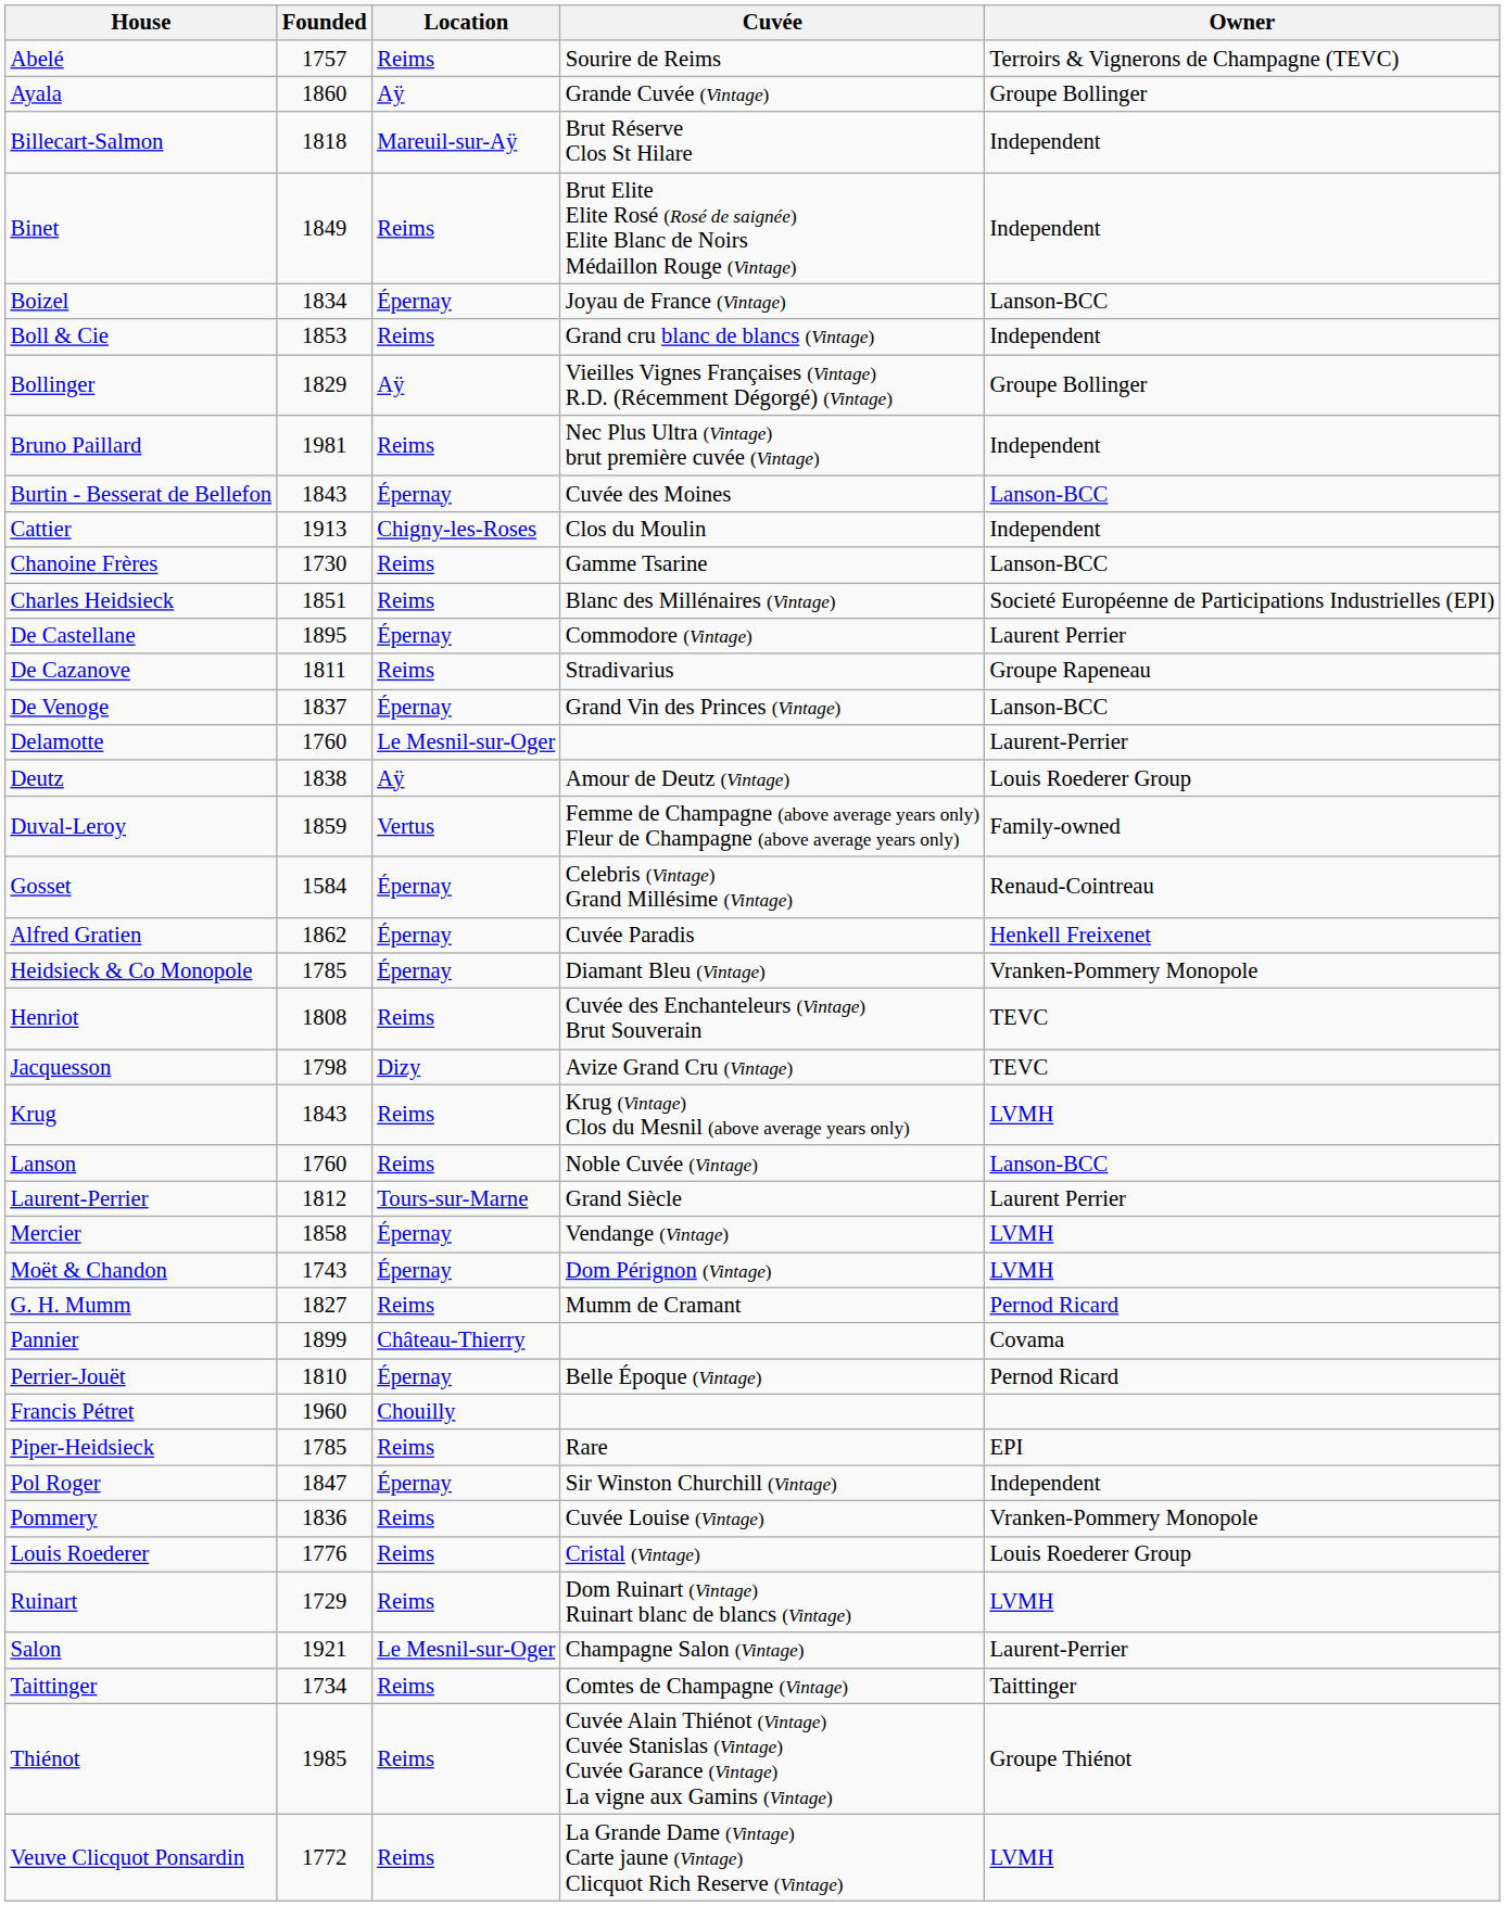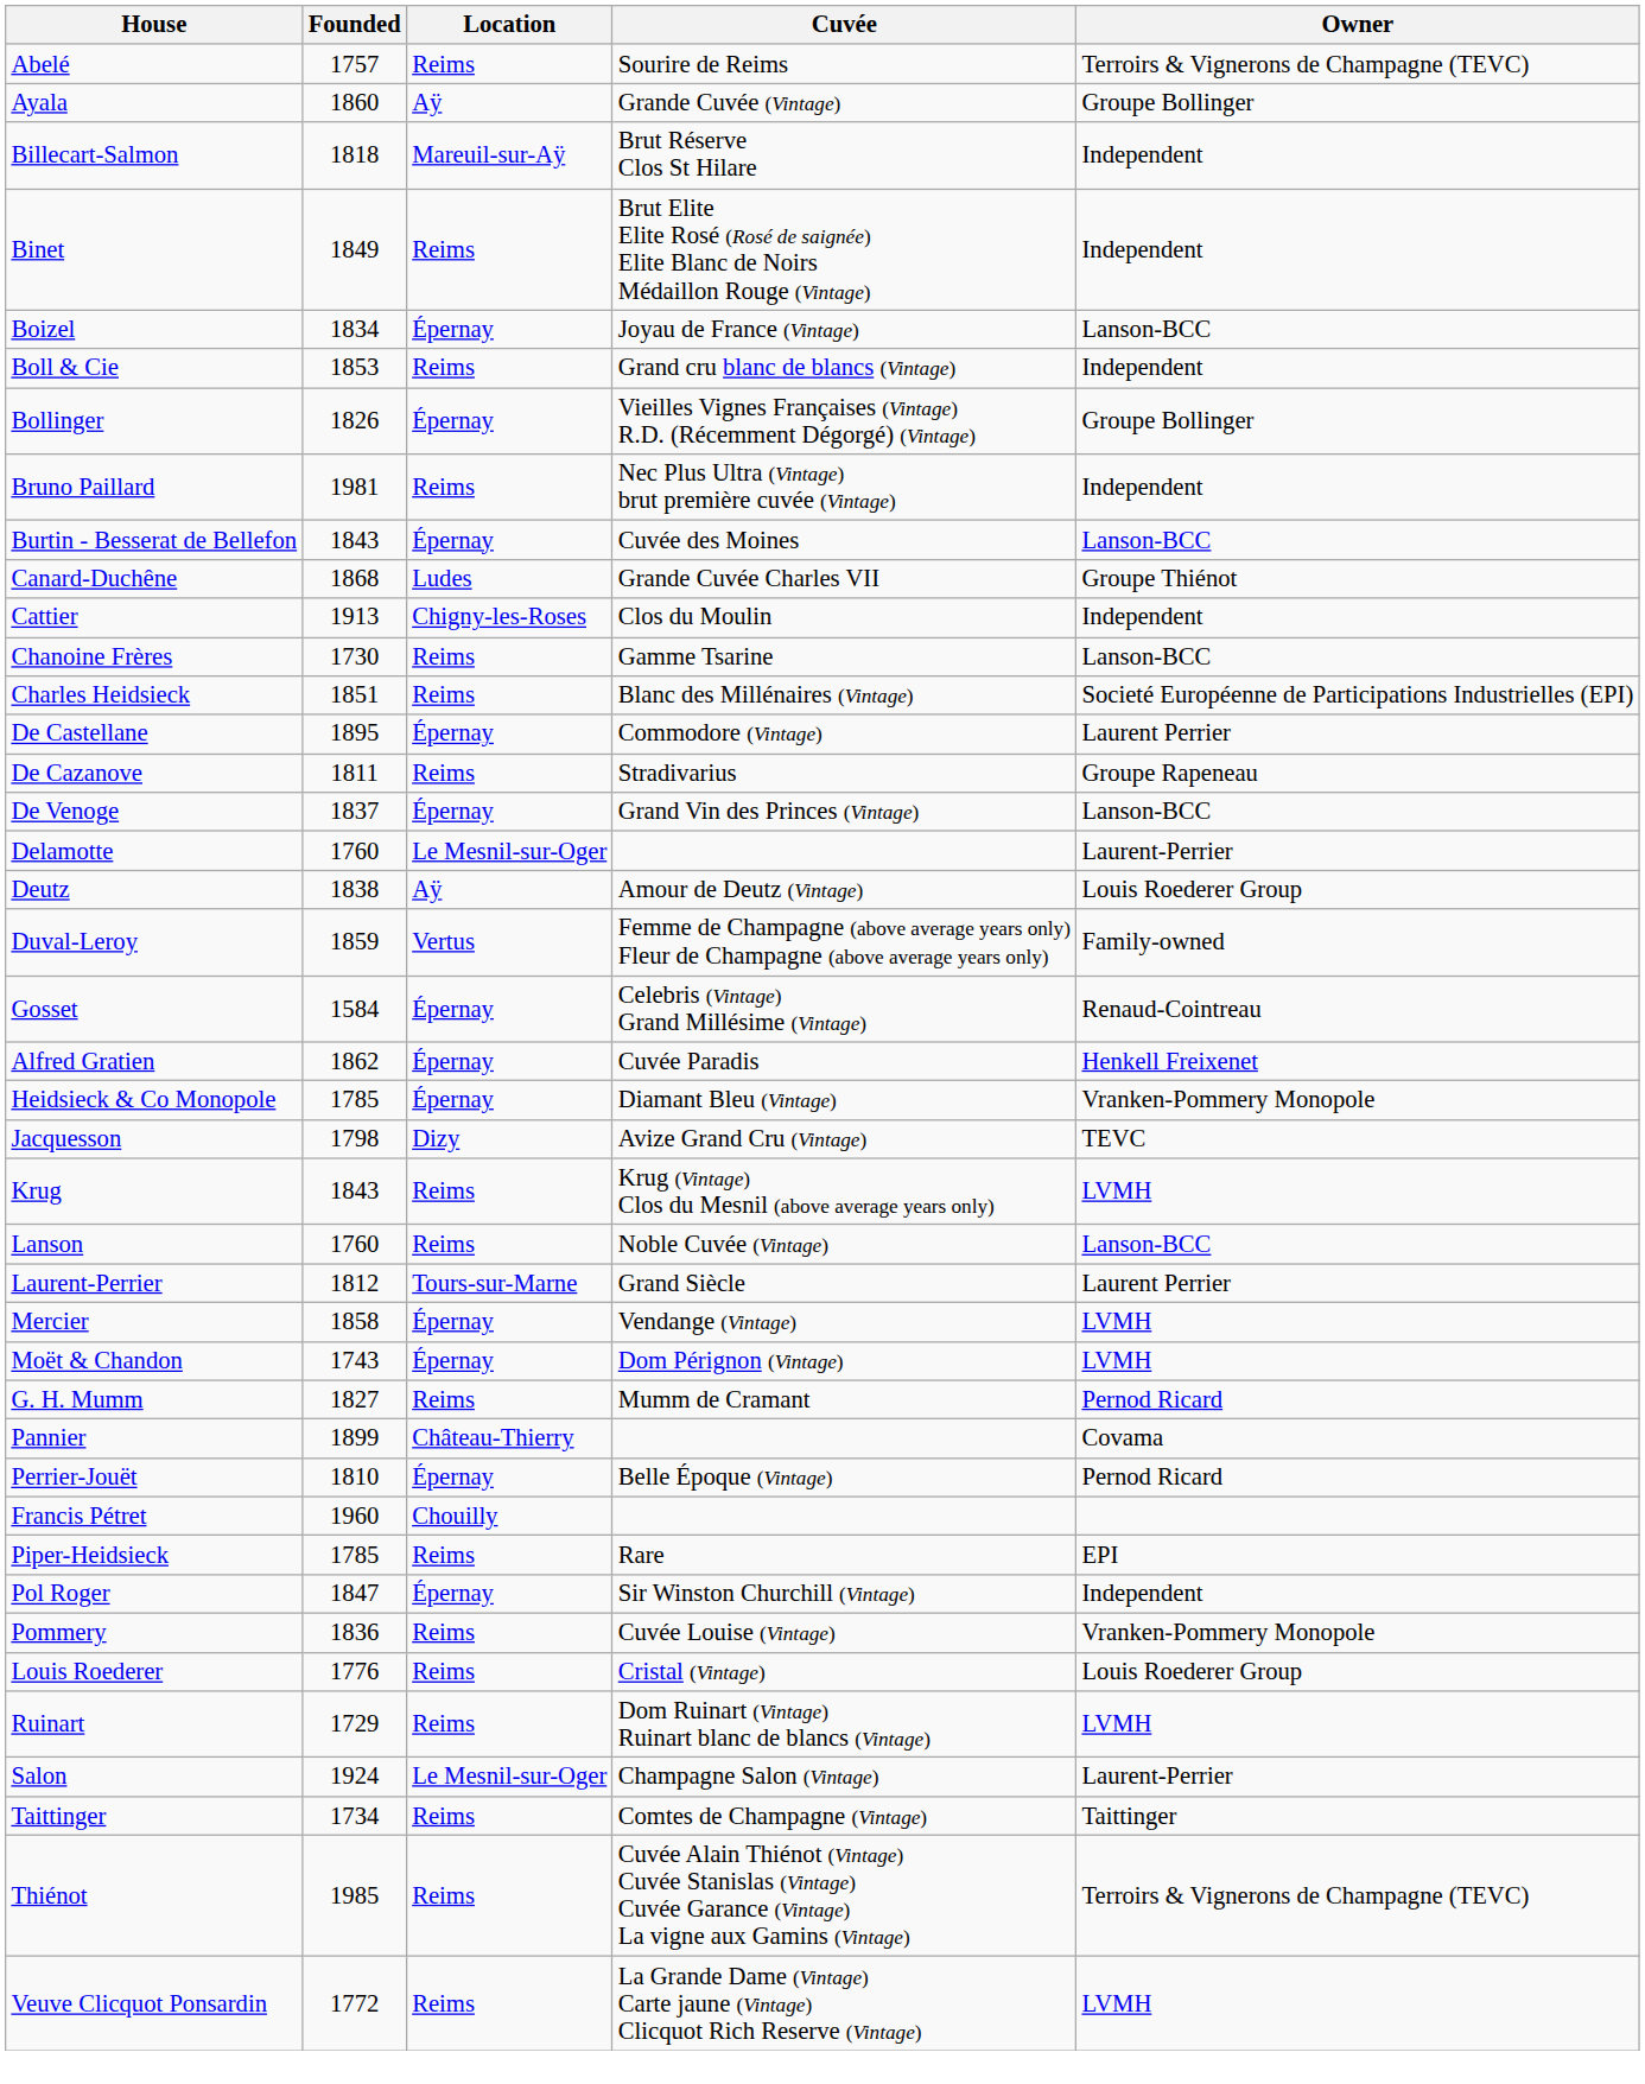Bollinger | Founded: 1829 -> 1826
Bollinger | Location: Aÿ -> Épernay
+ row: Canard-Duchêne | 1868 | Ludes | Grande Cuvée Charles VII | Groupe Thiénot
- row: Henriot | 1808 | Reims | Cuvée des Enchanteleurs (Vintage) Brut Souverain | TEVC
Salon | Founded: 1921 -> 1924
Thiénot | Owner: Groupe Thiénot -> Terroirs & Vignerons de Champagne (TEVC)
